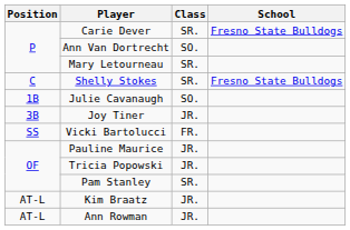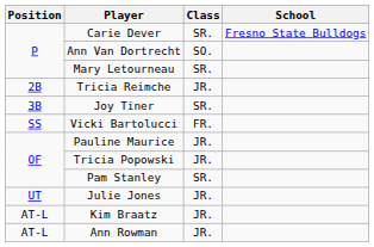- row: C | Shelly Stokes | SR. | Fresno State Bulldogs
- row: 1B | Julie Cavanaugh | SO.
+ row: 2B | Tricia Reimche | JR.
Joy Tiner | Class: JR. -> SR.
+ row: UT | Julie Jones | JR.
